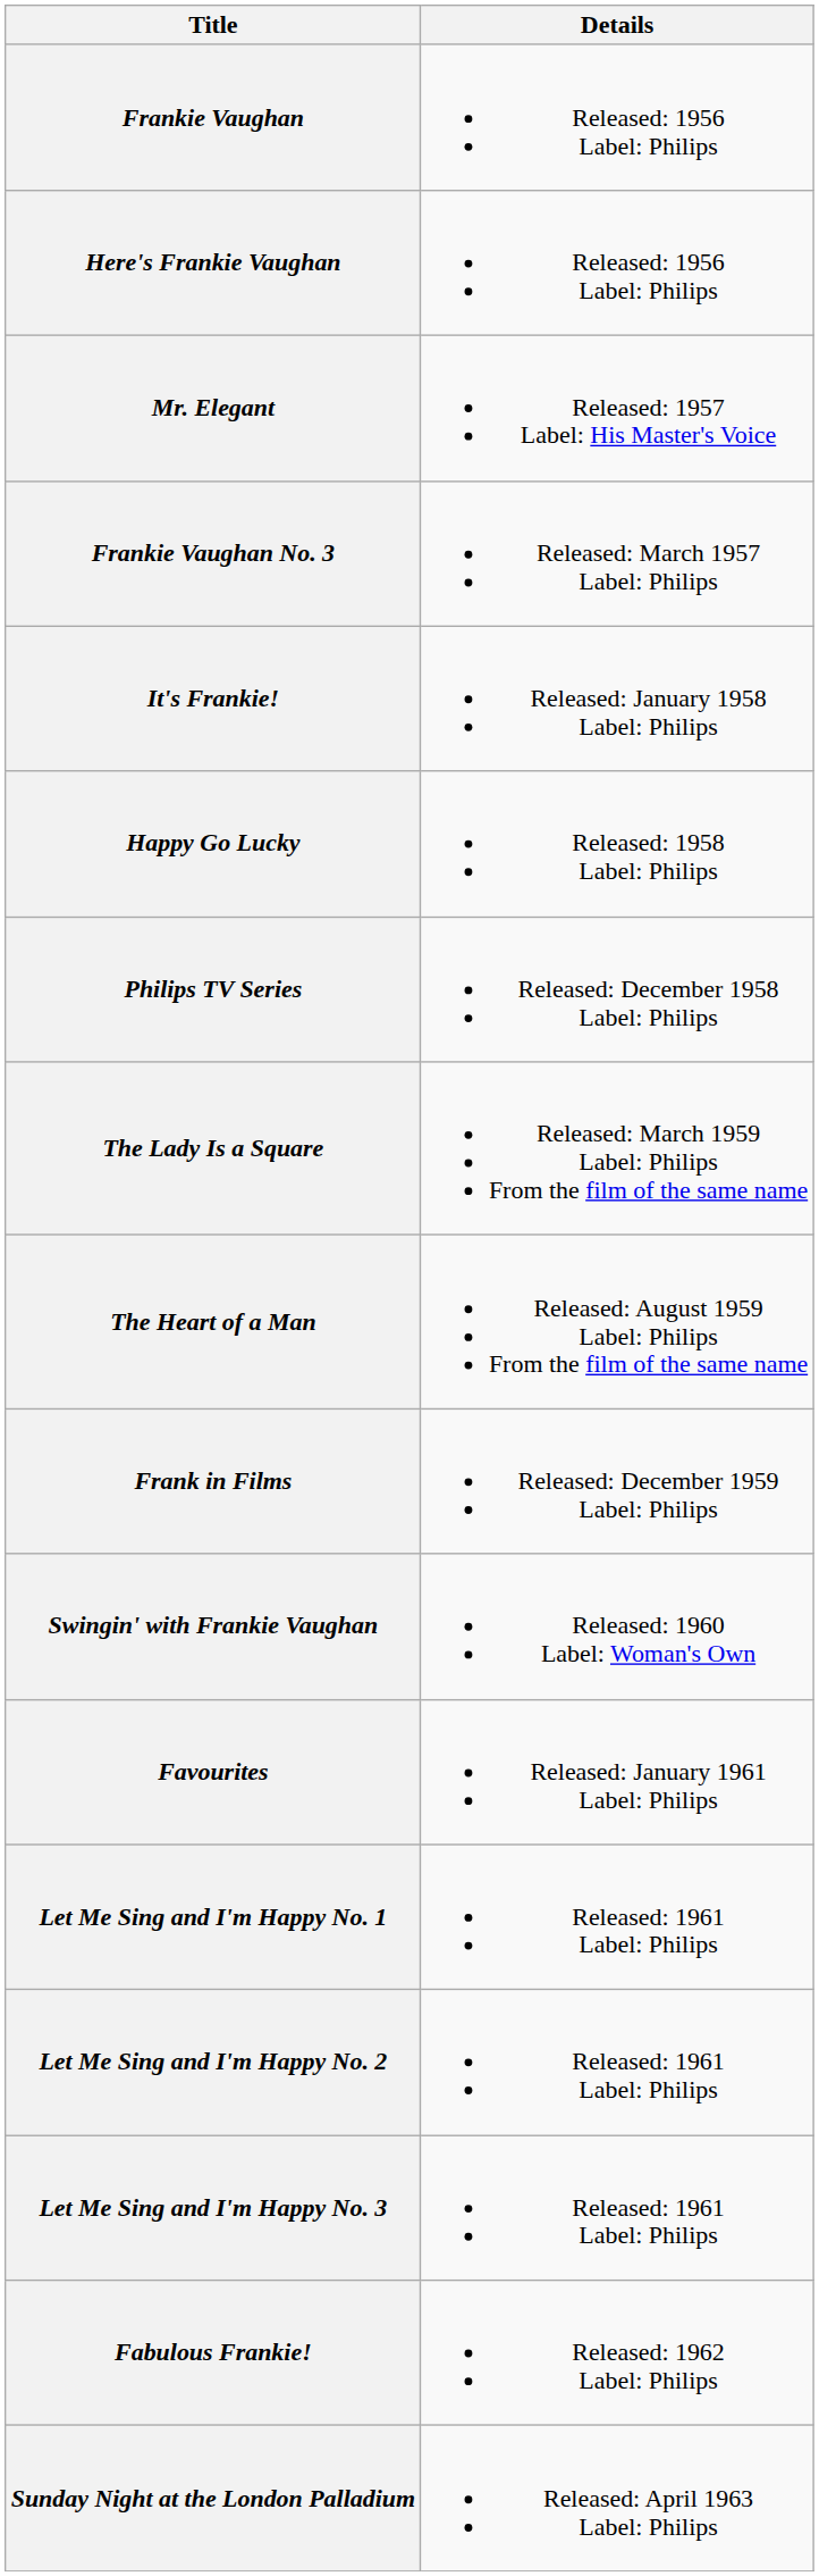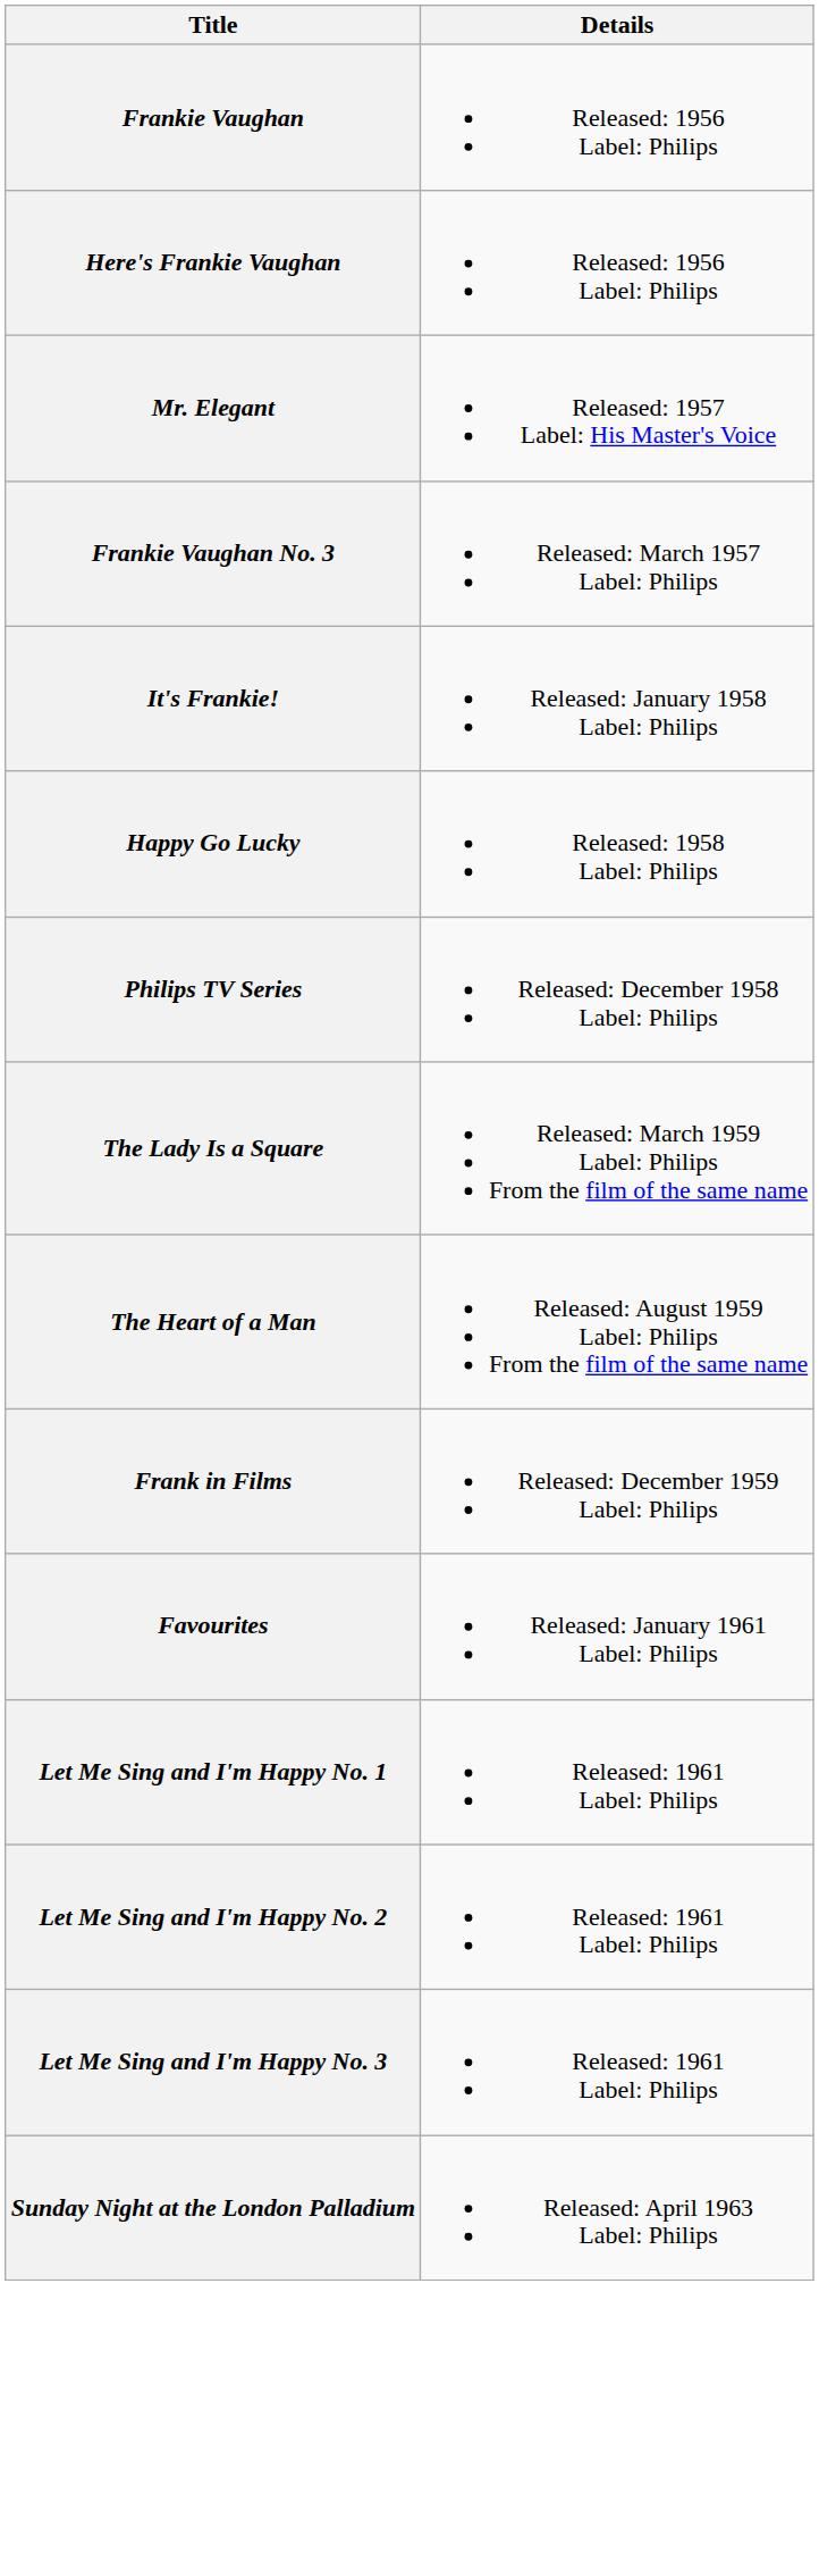- row: Swingin' with Frankie Vaughan | Released: 1960 Label: Woman's Own
- row: Fabulous Frankie! | Released: 1962 Label: Philips
